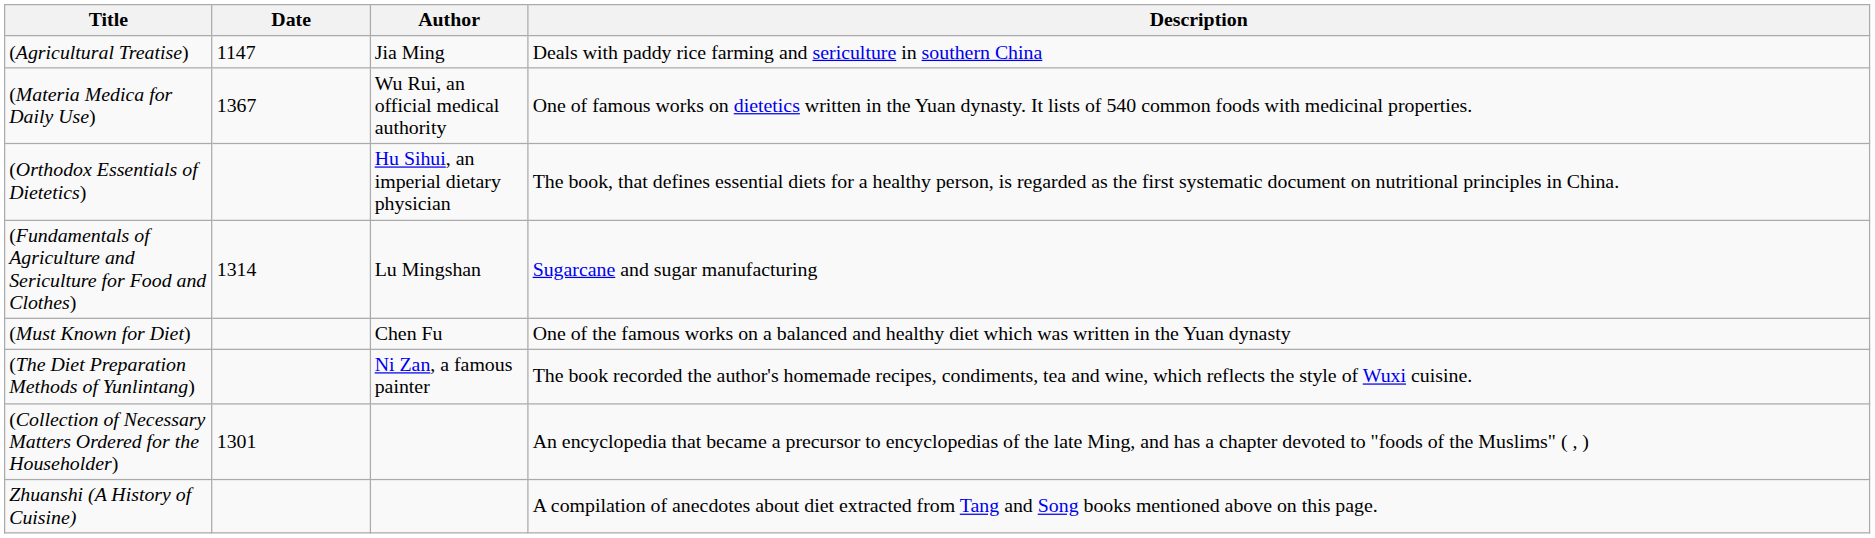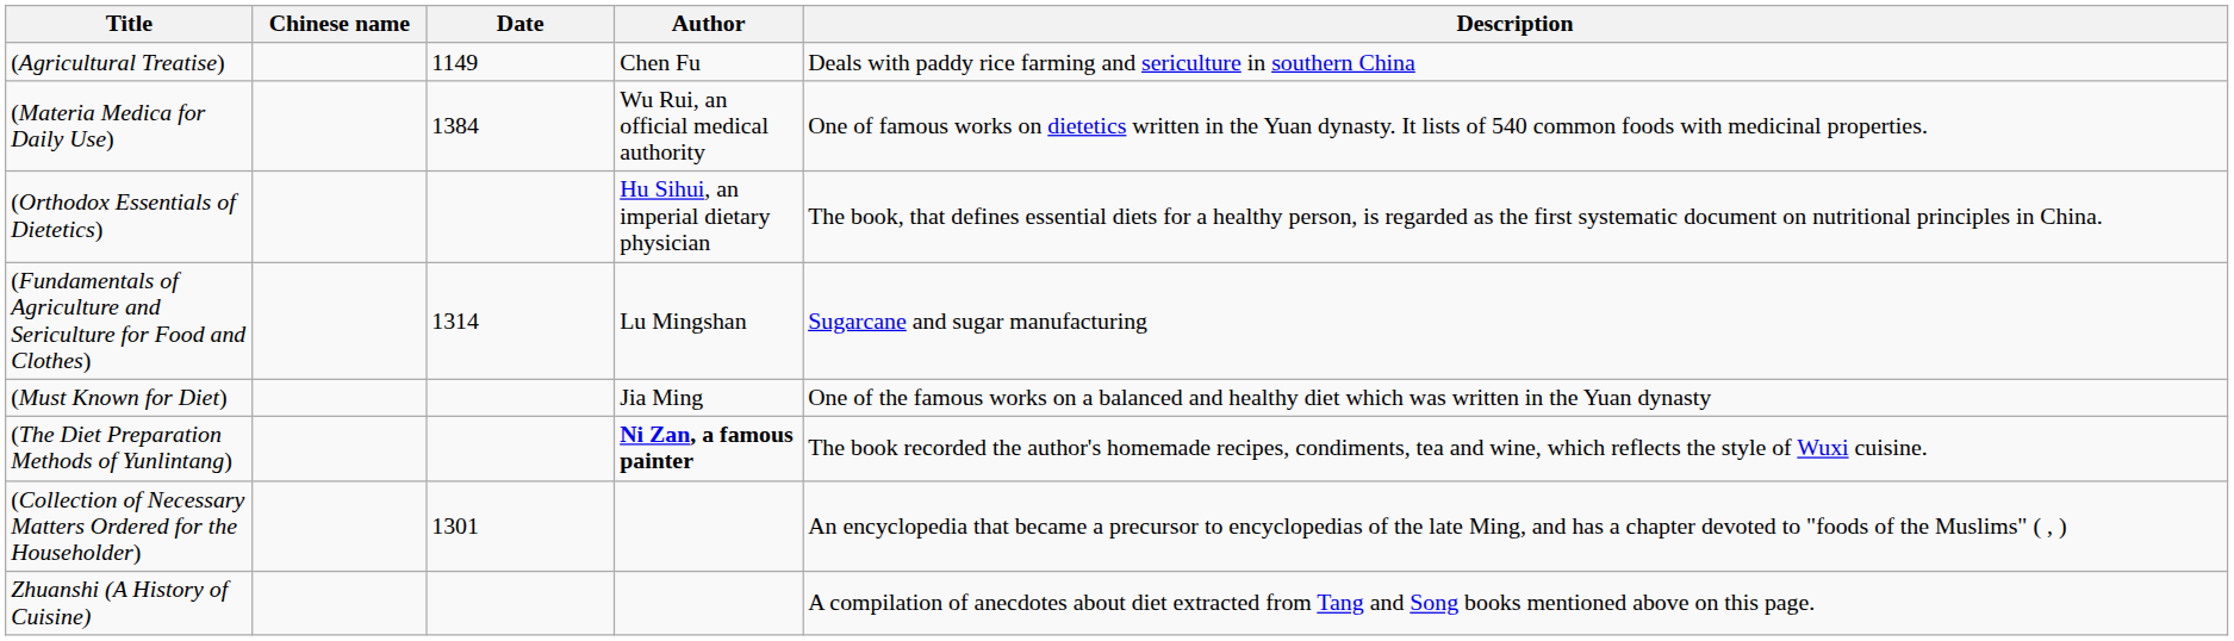+ column: Chinese name
(Agricultural Treatise) | Date: 1147 -> 1149
(Agricultural Treatise) | Author: Jia Ming -> Chen Fu
(Materia Medica for Daily Use) | Date: 1367 -> 1384
(Must Known for Diet) | Author: Chen Fu -> Jia Ming
(The Diet Preparation Methods of Yunlintang) | Author: normal -> bold
